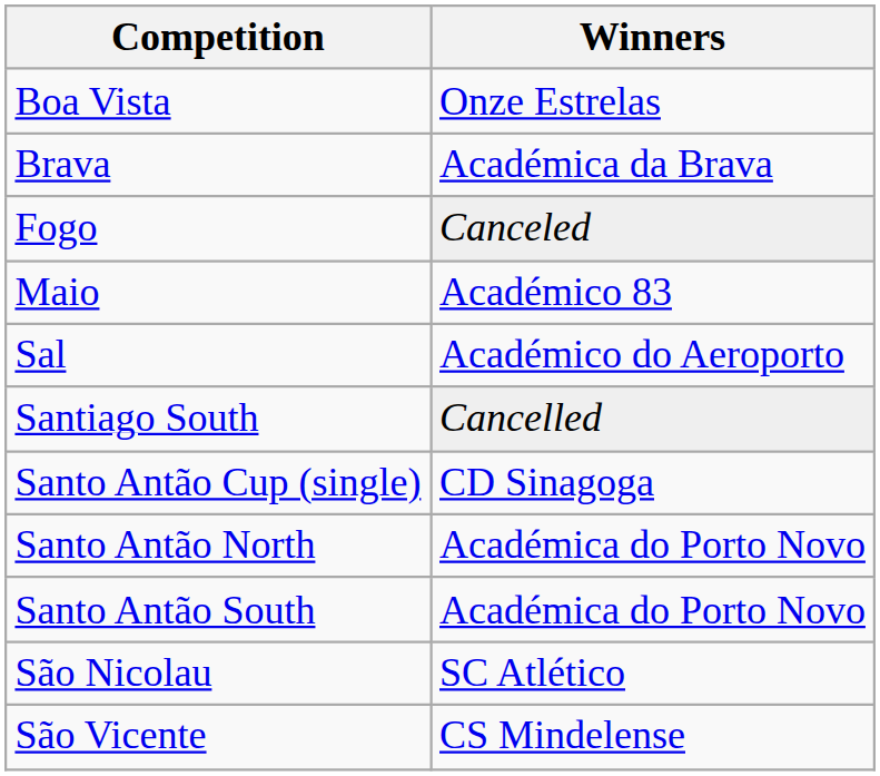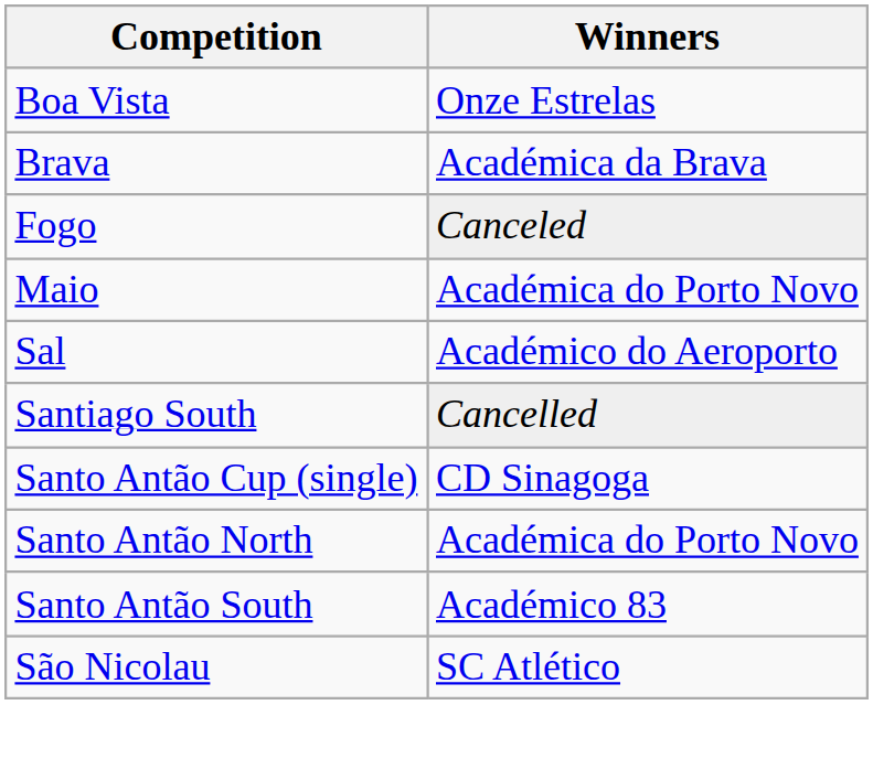Maio | Winners: Académico 83 -> Académica do Porto Novo
Santo Antão South | Winners: Académica do Porto Novo -> Académico 83
- row: São Vicente | CS Mindelense
